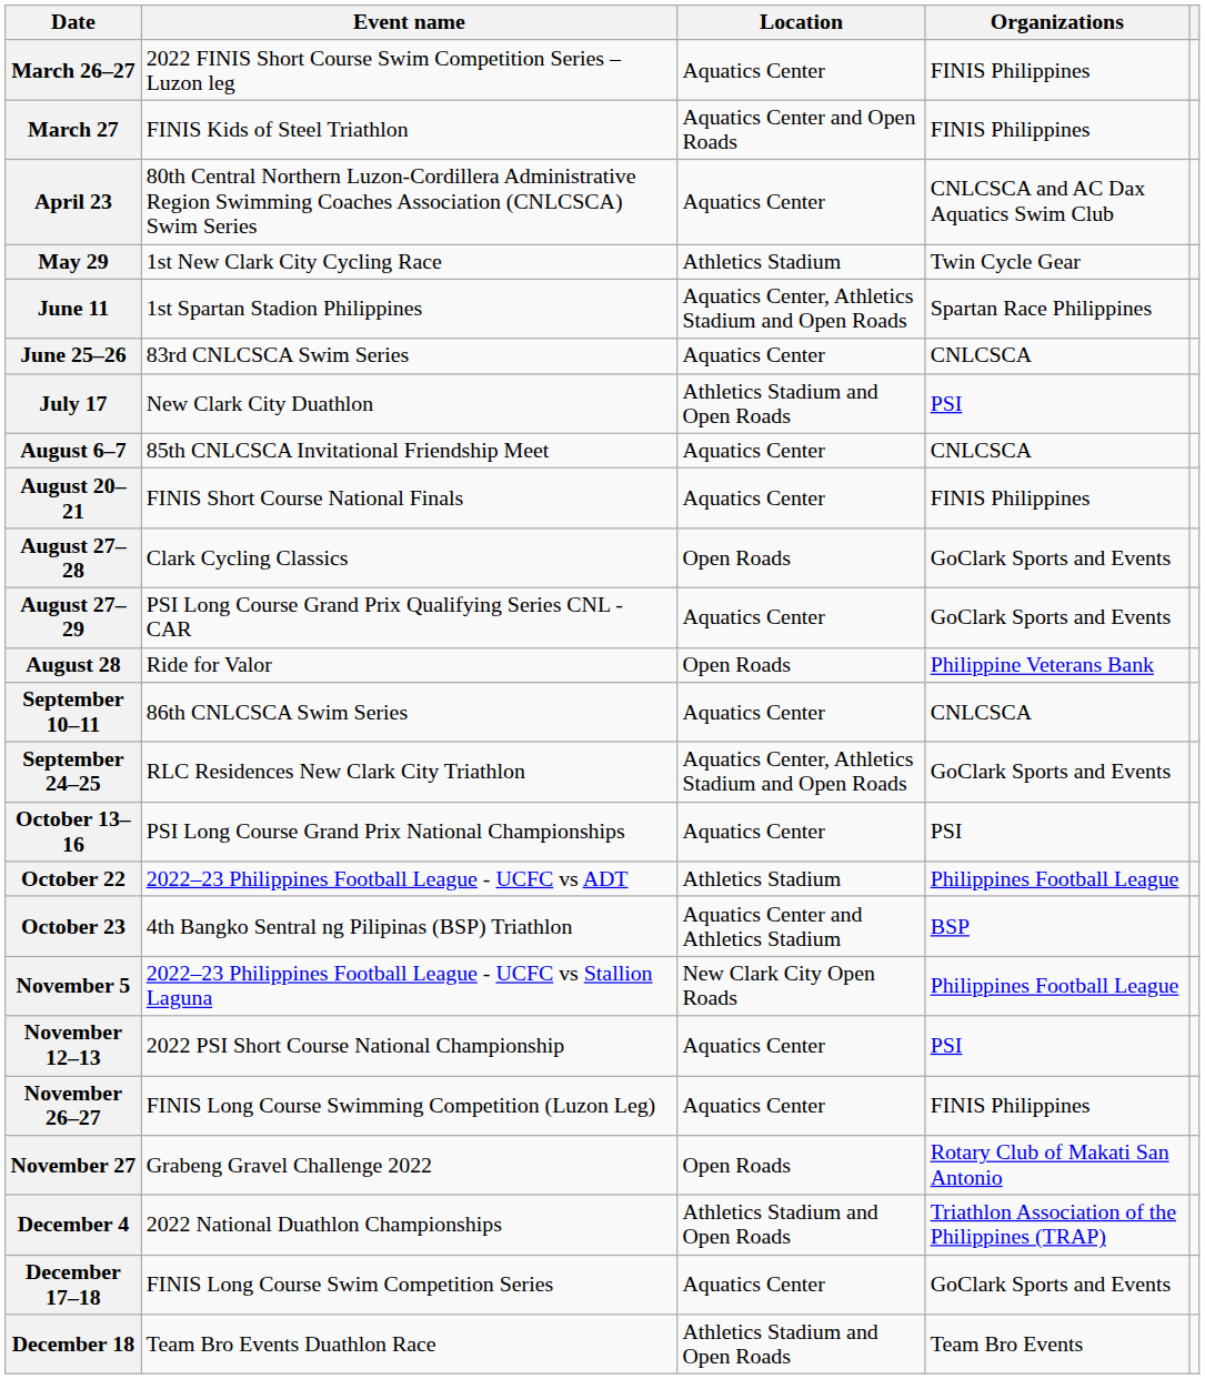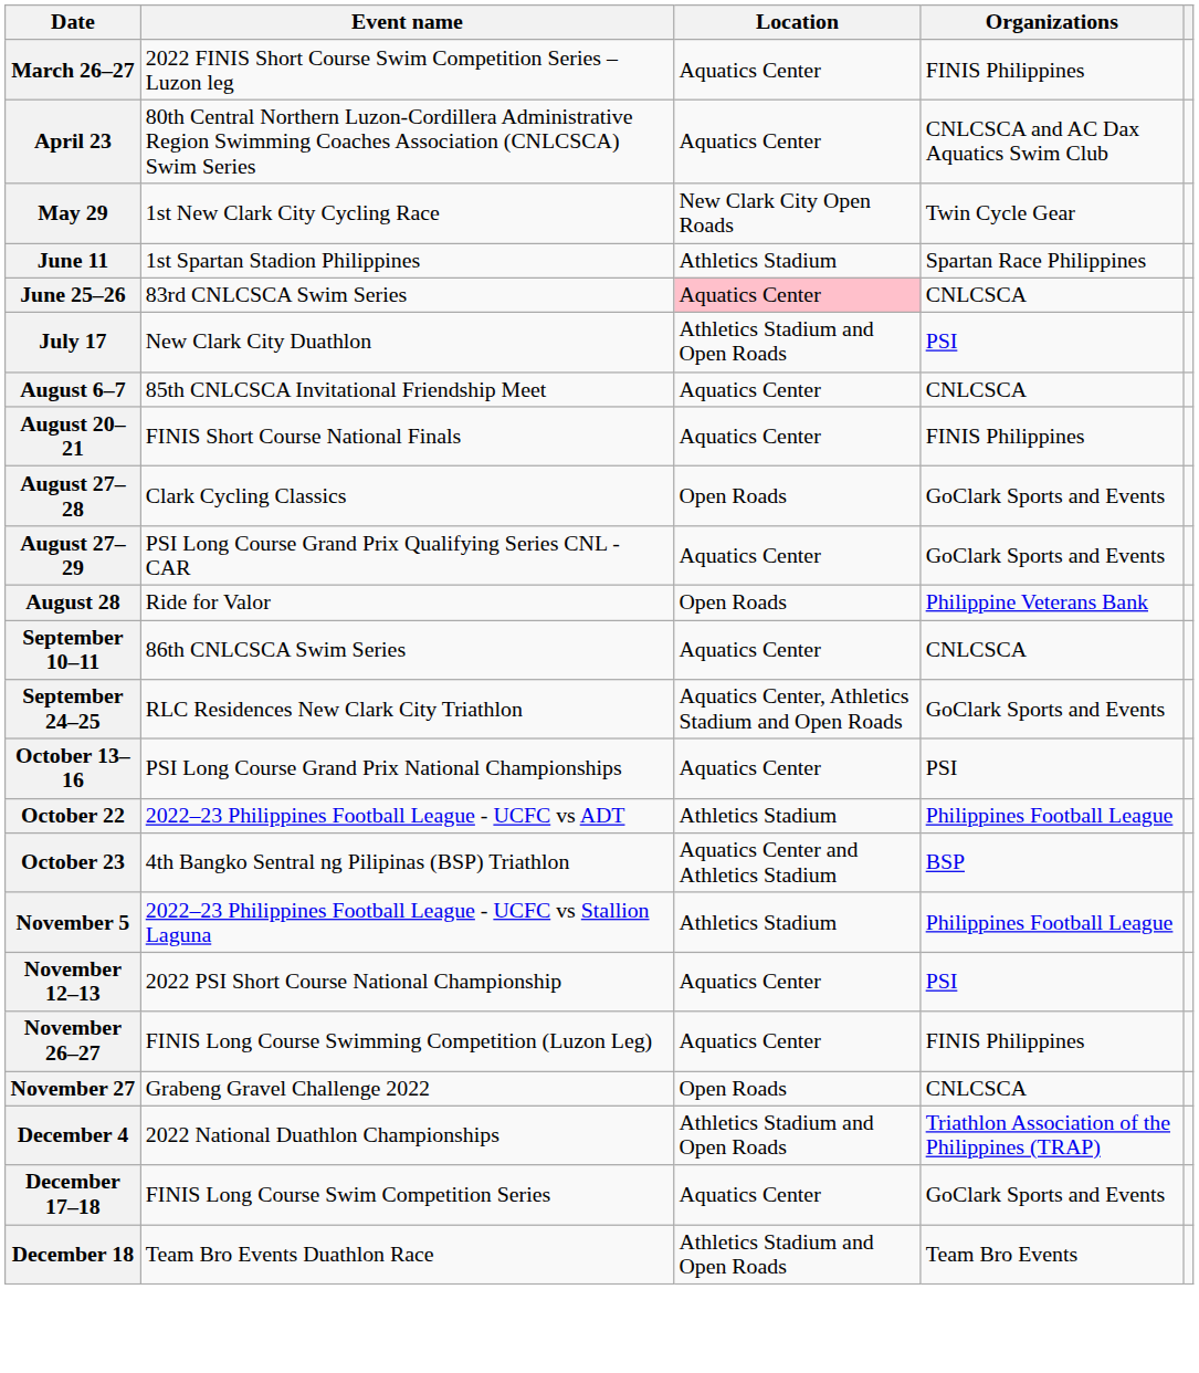- row: March 27 | FINIS Kids of Steel Triathlon | Aquatics Center and Open Roads | FINIS Philippines
May 29 | Location: Athletics Stadium -> New Clark City Open Roads
June 11 | Location: Aquatics Center, Athletics Stadium and Open Roads -> Athletics Stadium
June 25–26 | Location: no background -> pink background
November 5 | Location: New Clark City Open Roads -> Athletics Stadium
November 27 | Organizations: Rotary Club of Makati San Antonio -> CNLCSCA
